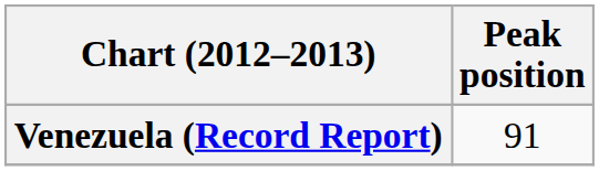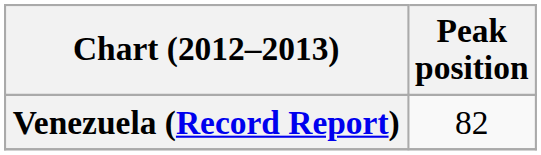Venezuela (Record Report) | Peak position: 91 -> 82
